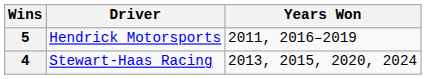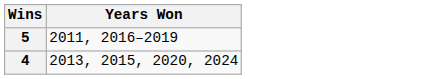- column: Driver | Hendrick Motorsports | Stewart-Haas Racing
